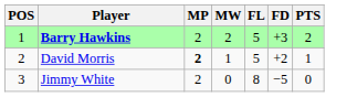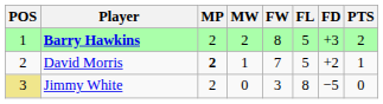+ column: FW | 8 | 7 | 3
Jimmy White | POS: no background -> khaki background
